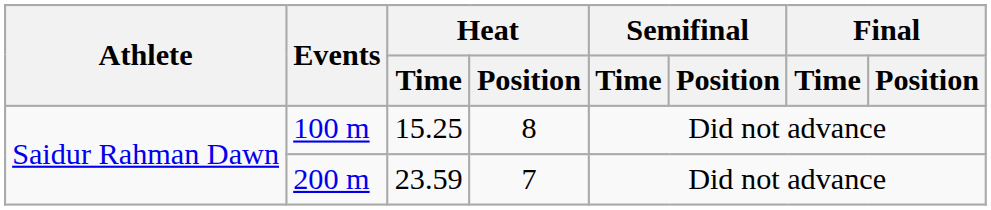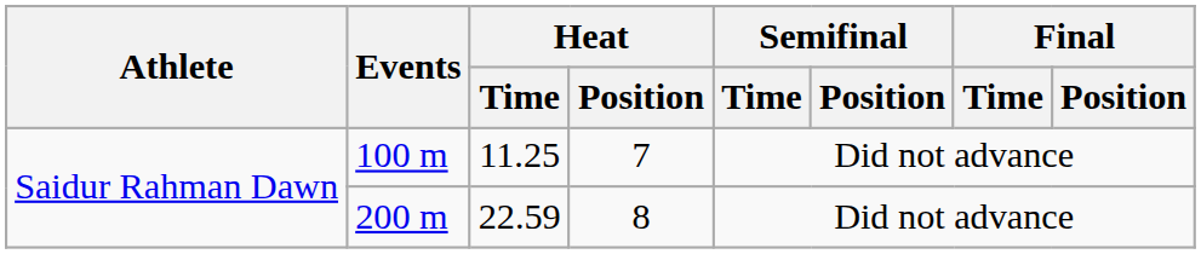100 m | Heat / Time: 15.25 -> 11.25
100 m | Heat / Position: 8 -> 7
200 m | Heat / Time: 23.59 -> 22.59
200 m | Heat / Position: 7 -> 8
